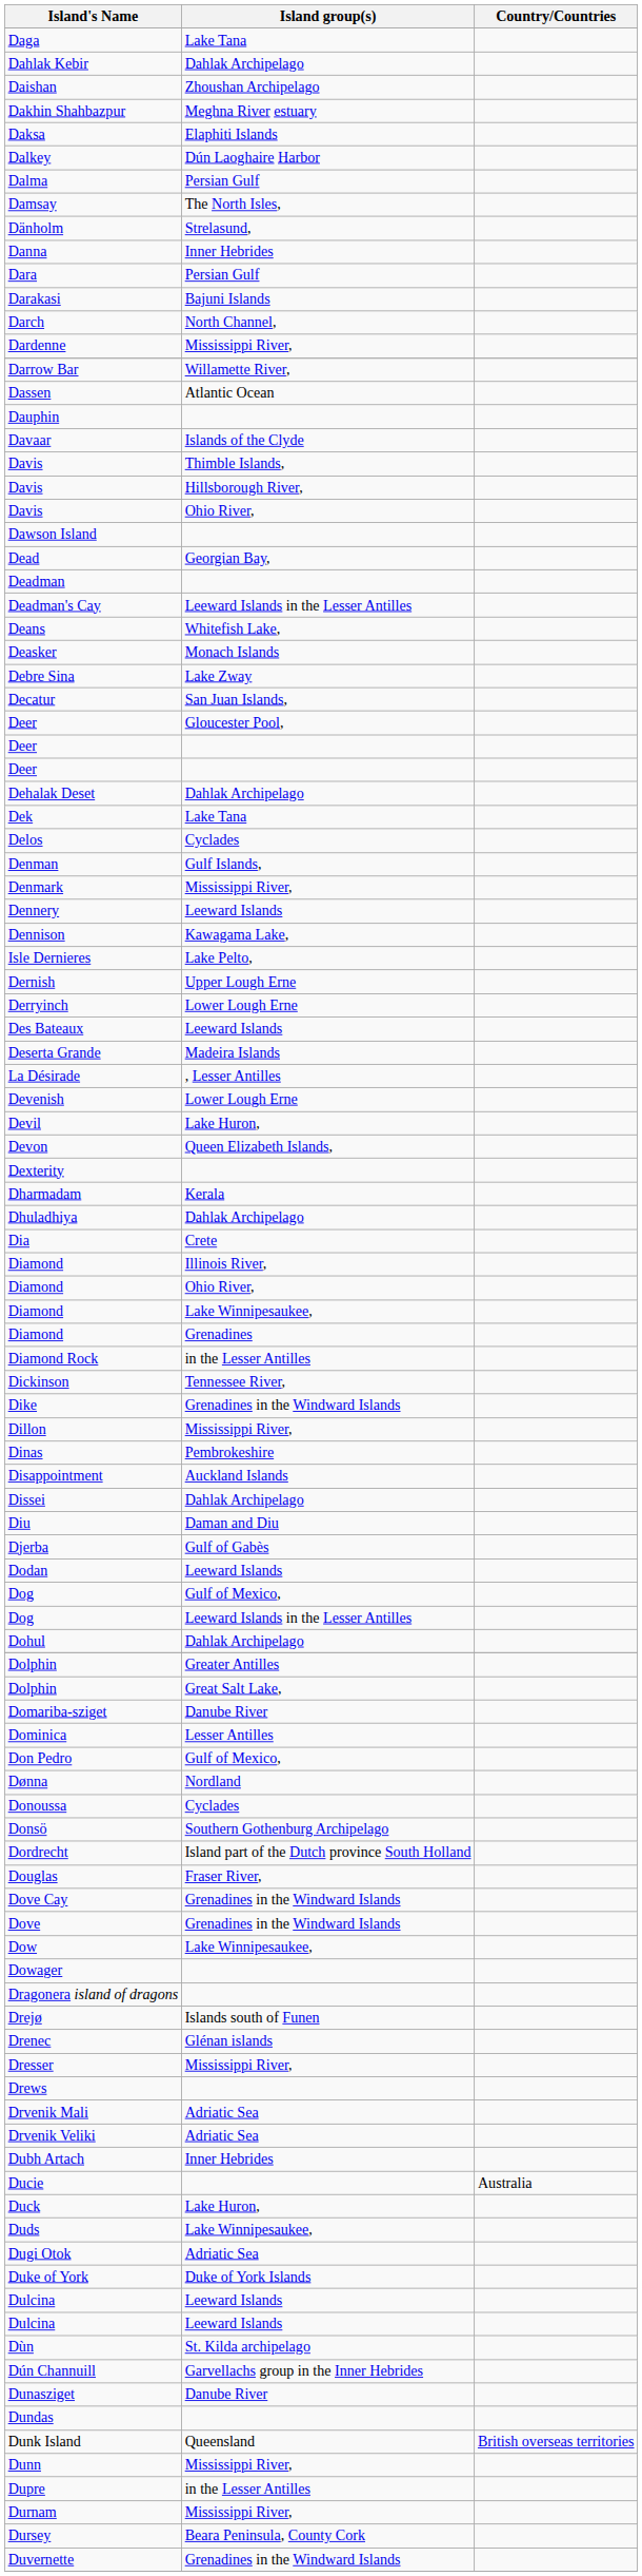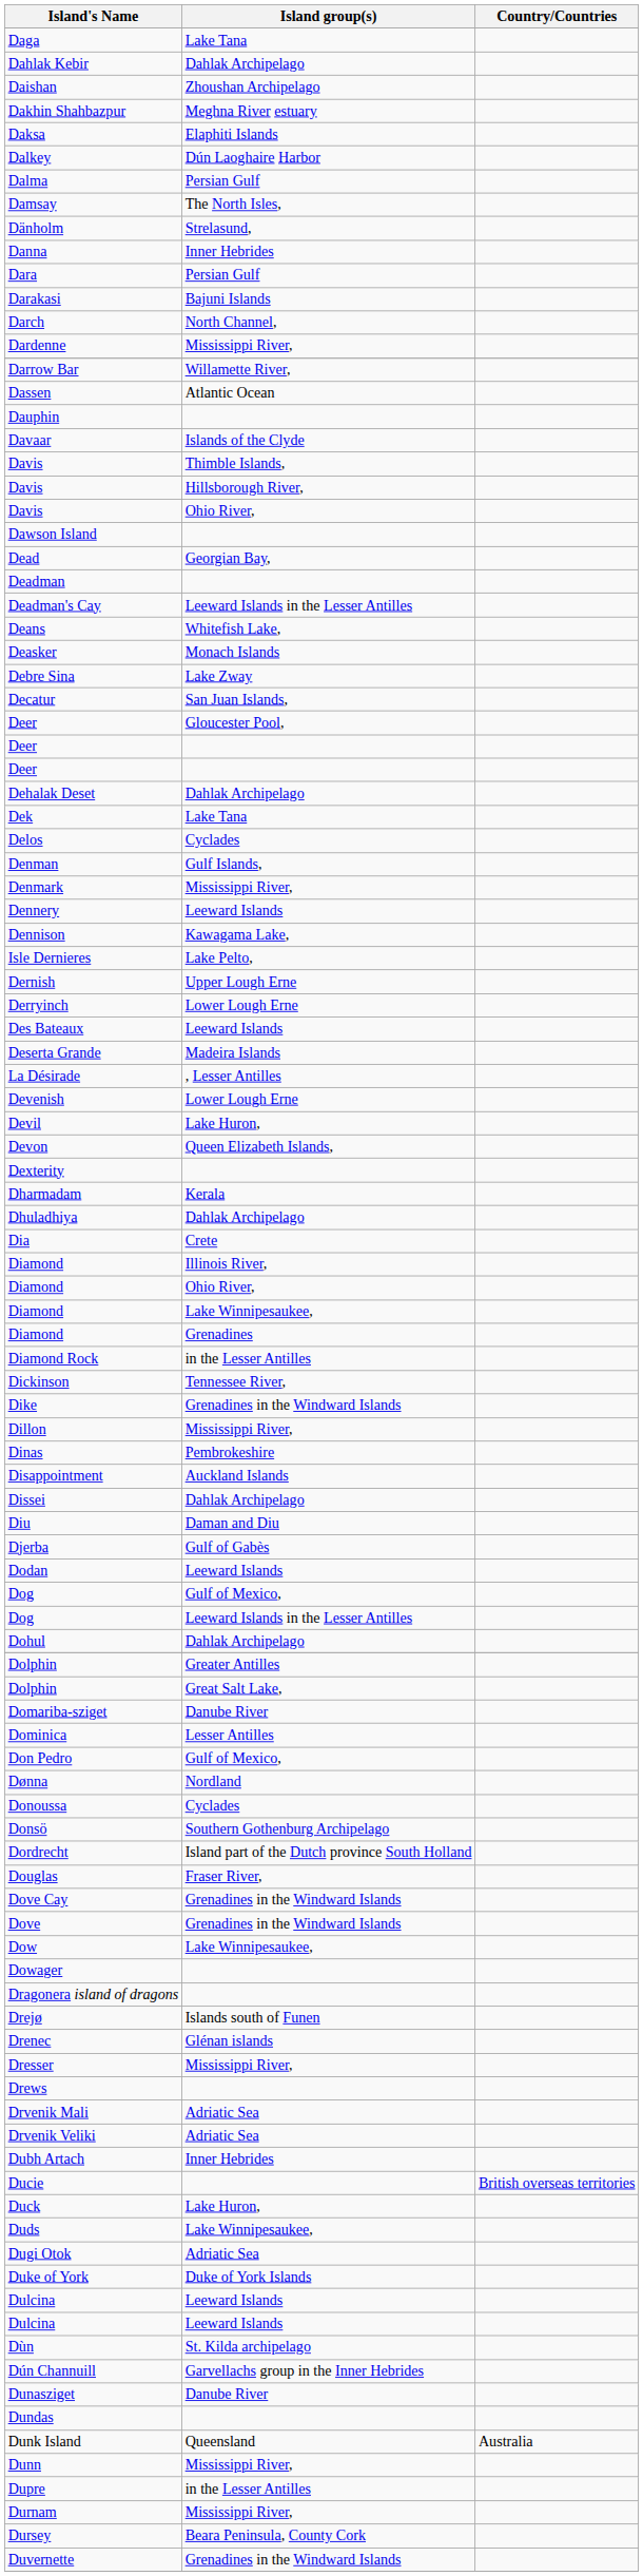Ducie | Country/Countries: Australia -> British overseas territories
Dunk Island | Country/Countries: British overseas territories -> Australia
